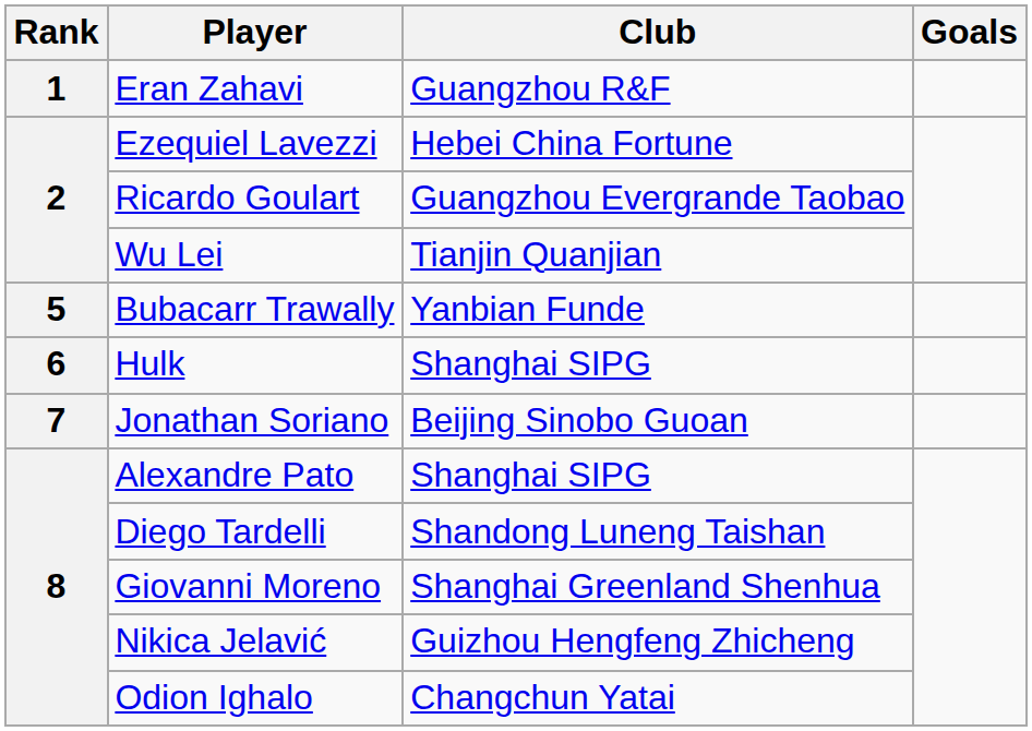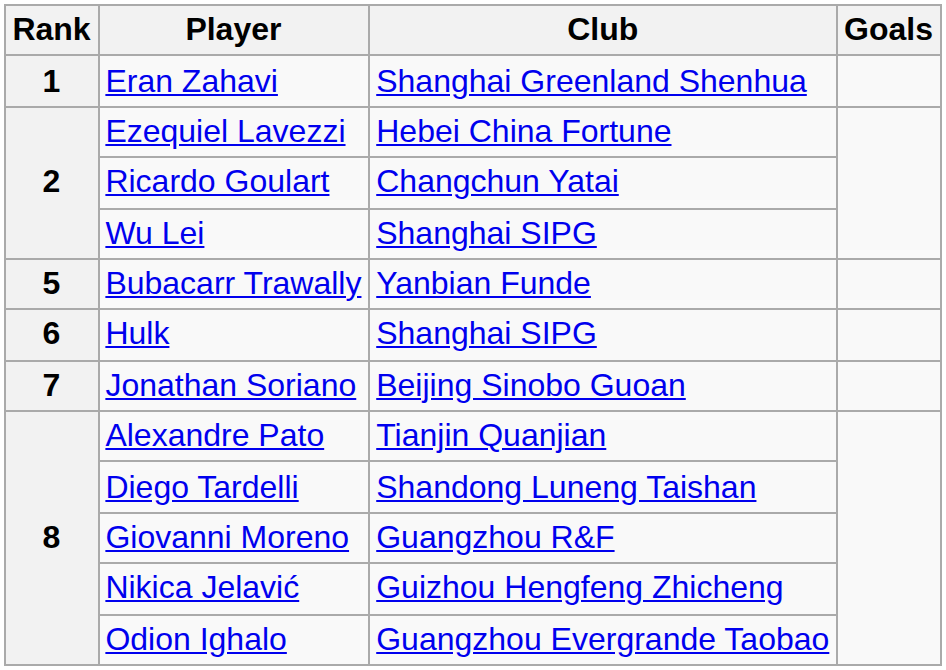Eran Zahavi | Club: Guangzhou R&F -> Shanghai Greenland Shenhua
Ricardo Goulart | Club: Guangzhou Evergrande Taobao -> Changchun Yatai
Wu Lei | Club: Tianjin Quanjian -> Shanghai SIPG
Alexandre Pato | Club: Shanghai SIPG -> Tianjin Quanjian
Giovanni Moreno | Club: Shanghai Greenland Shenhua -> Guangzhou R&F
Odion Ighalo | Club: Changchun Yatai -> Guangzhou Evergrande Taobao
